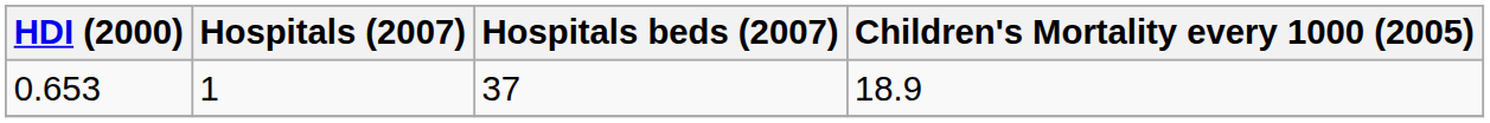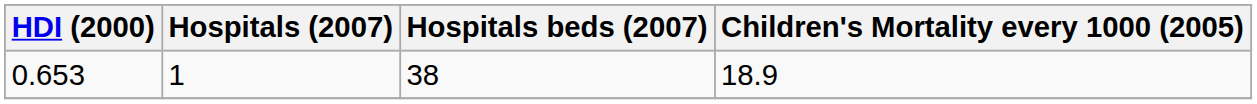0.653 | Hospitals beds (2007): 37 -> 38
